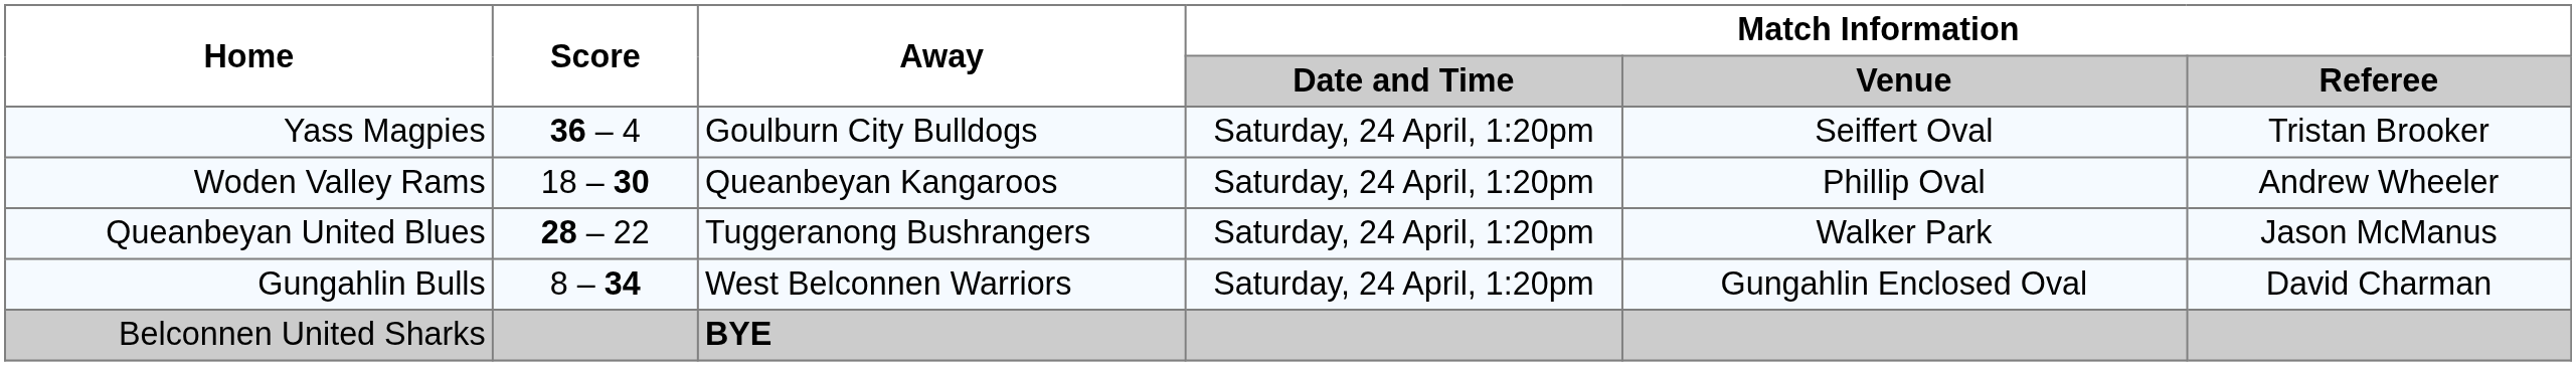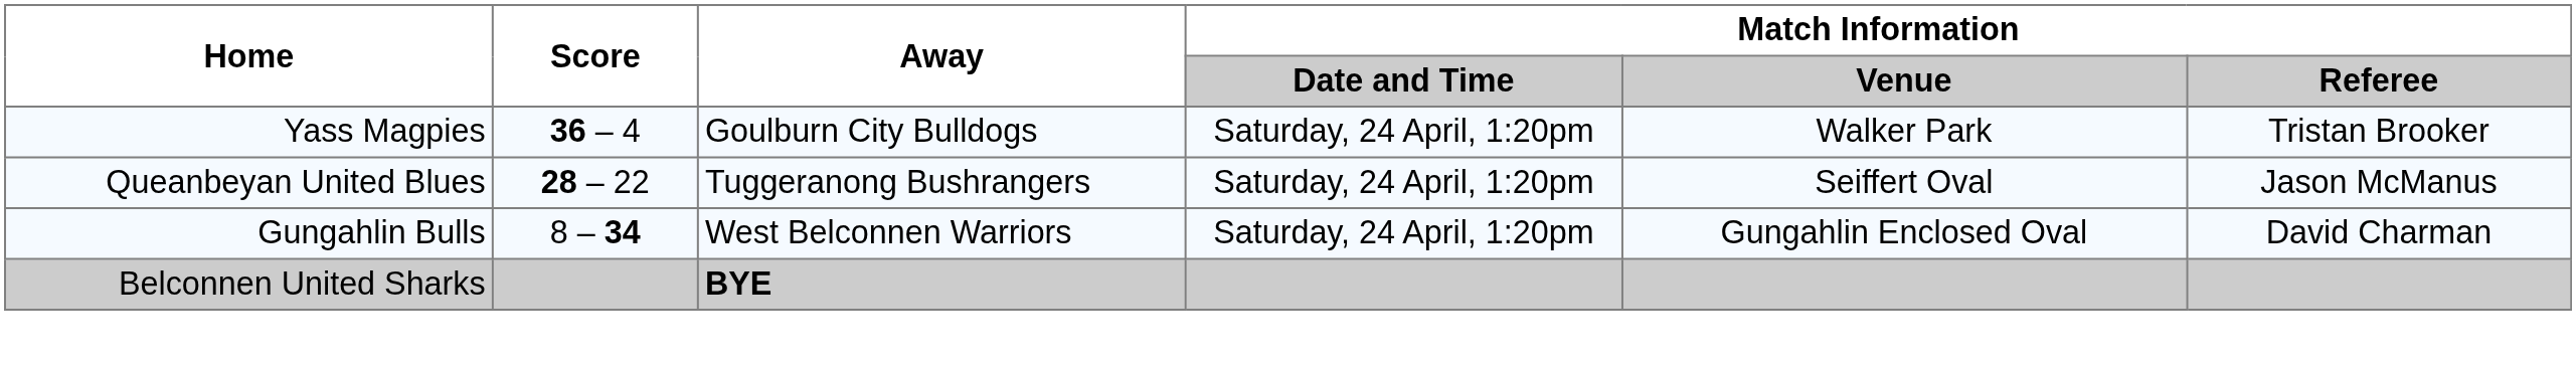Yass Magpies | Match Information / Venue: Seiffert Oval -> Walker Park
- row: Woden Valley Rams | 18 – 30 | Queanbeyan Kangaroos | Saturday, 24 April, 1:20pm | Phillip Oval | Andrew Wheeler
Queanbeyan United Blues | Match Information / Venue: Walker Park -> Seiffert Oval
